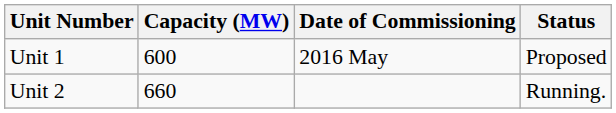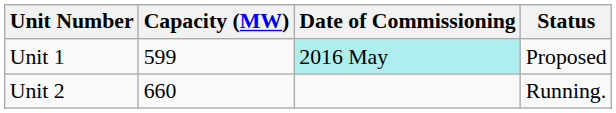Unit 1 | Capacity (MW): 600 -> 599
Unit 1 | Date of Commissioning: no background -> paleturquoise background
